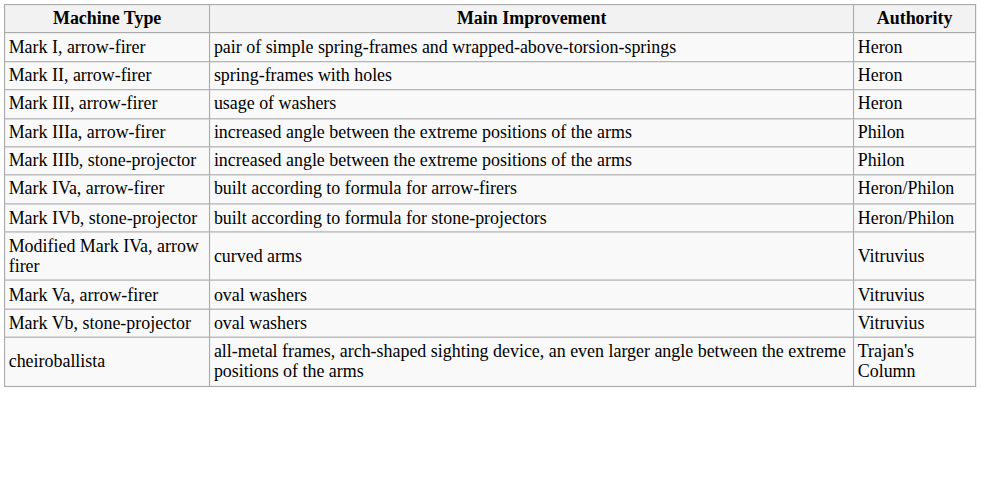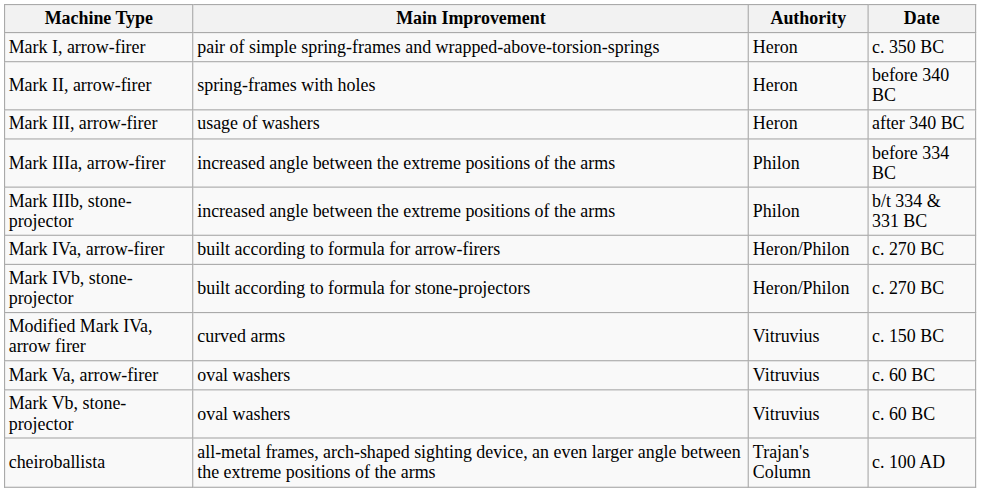+ column: Date | c. 350 BC | before 340 BC | after 340 BC | before 334 BC | b/t 334 & 331 BC | c. 270 BC | c. 270 BC | c. 150 BC | c. 60 BC | c. 60 BC | c. 100 AD
